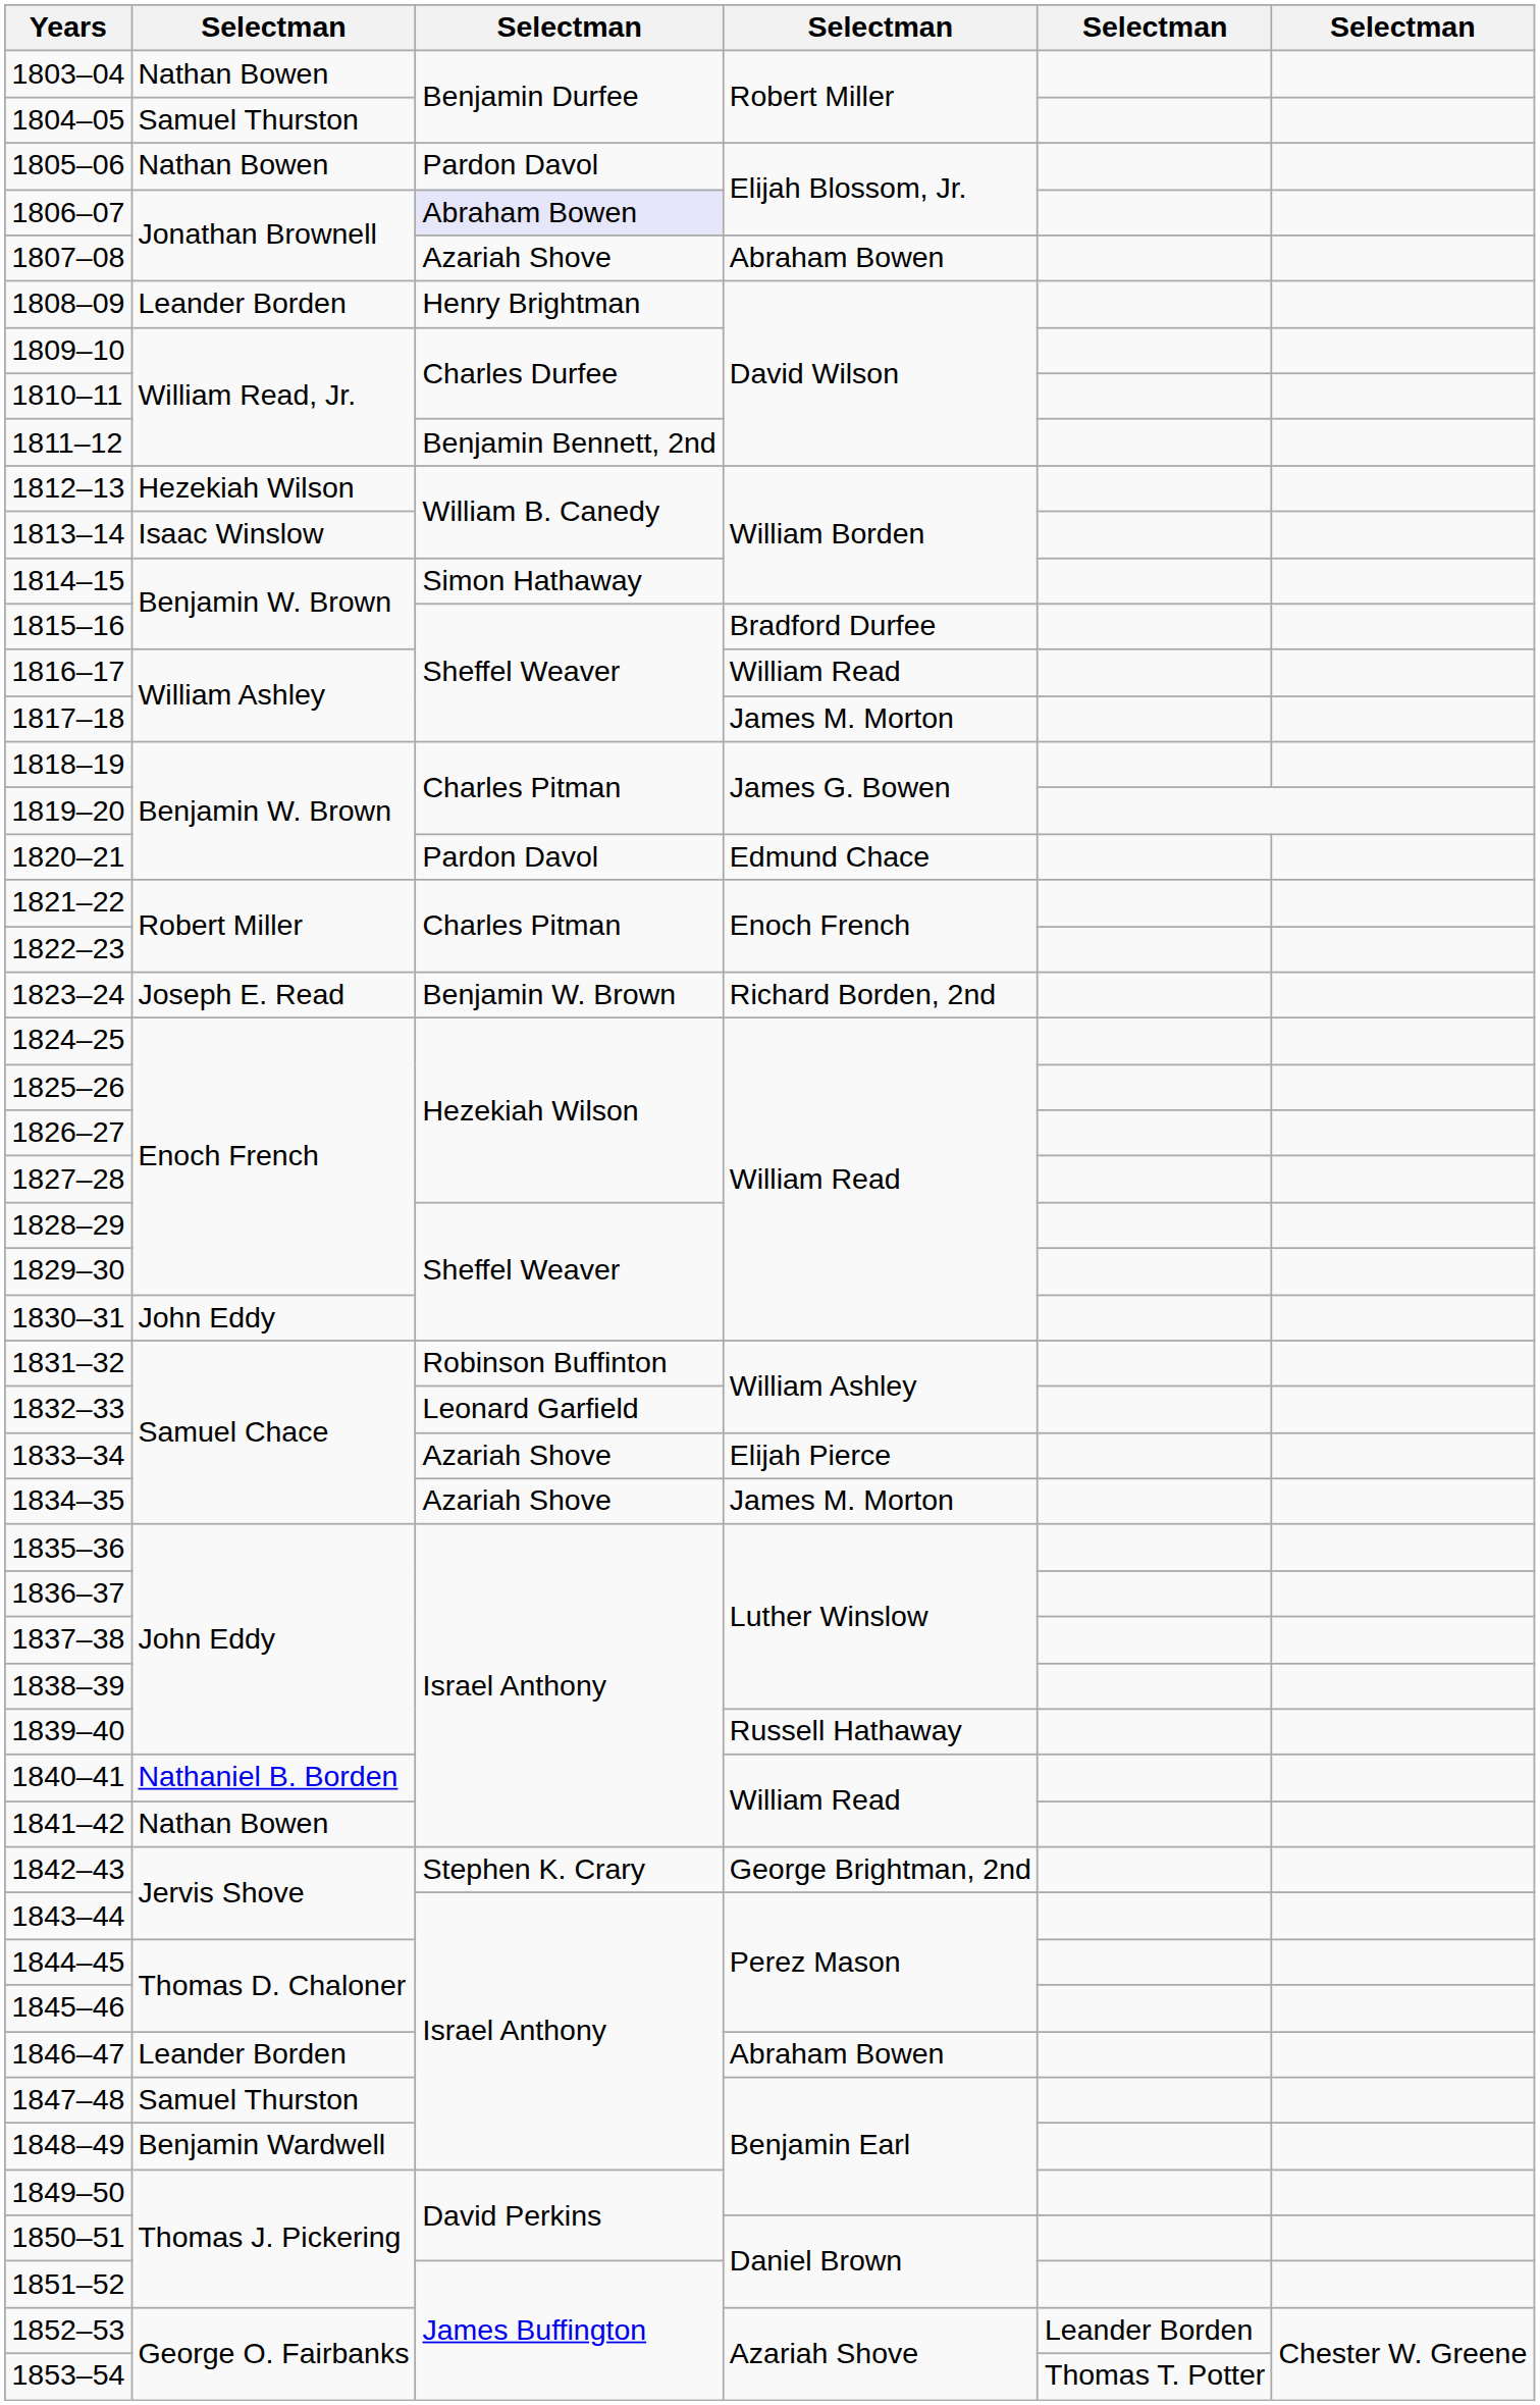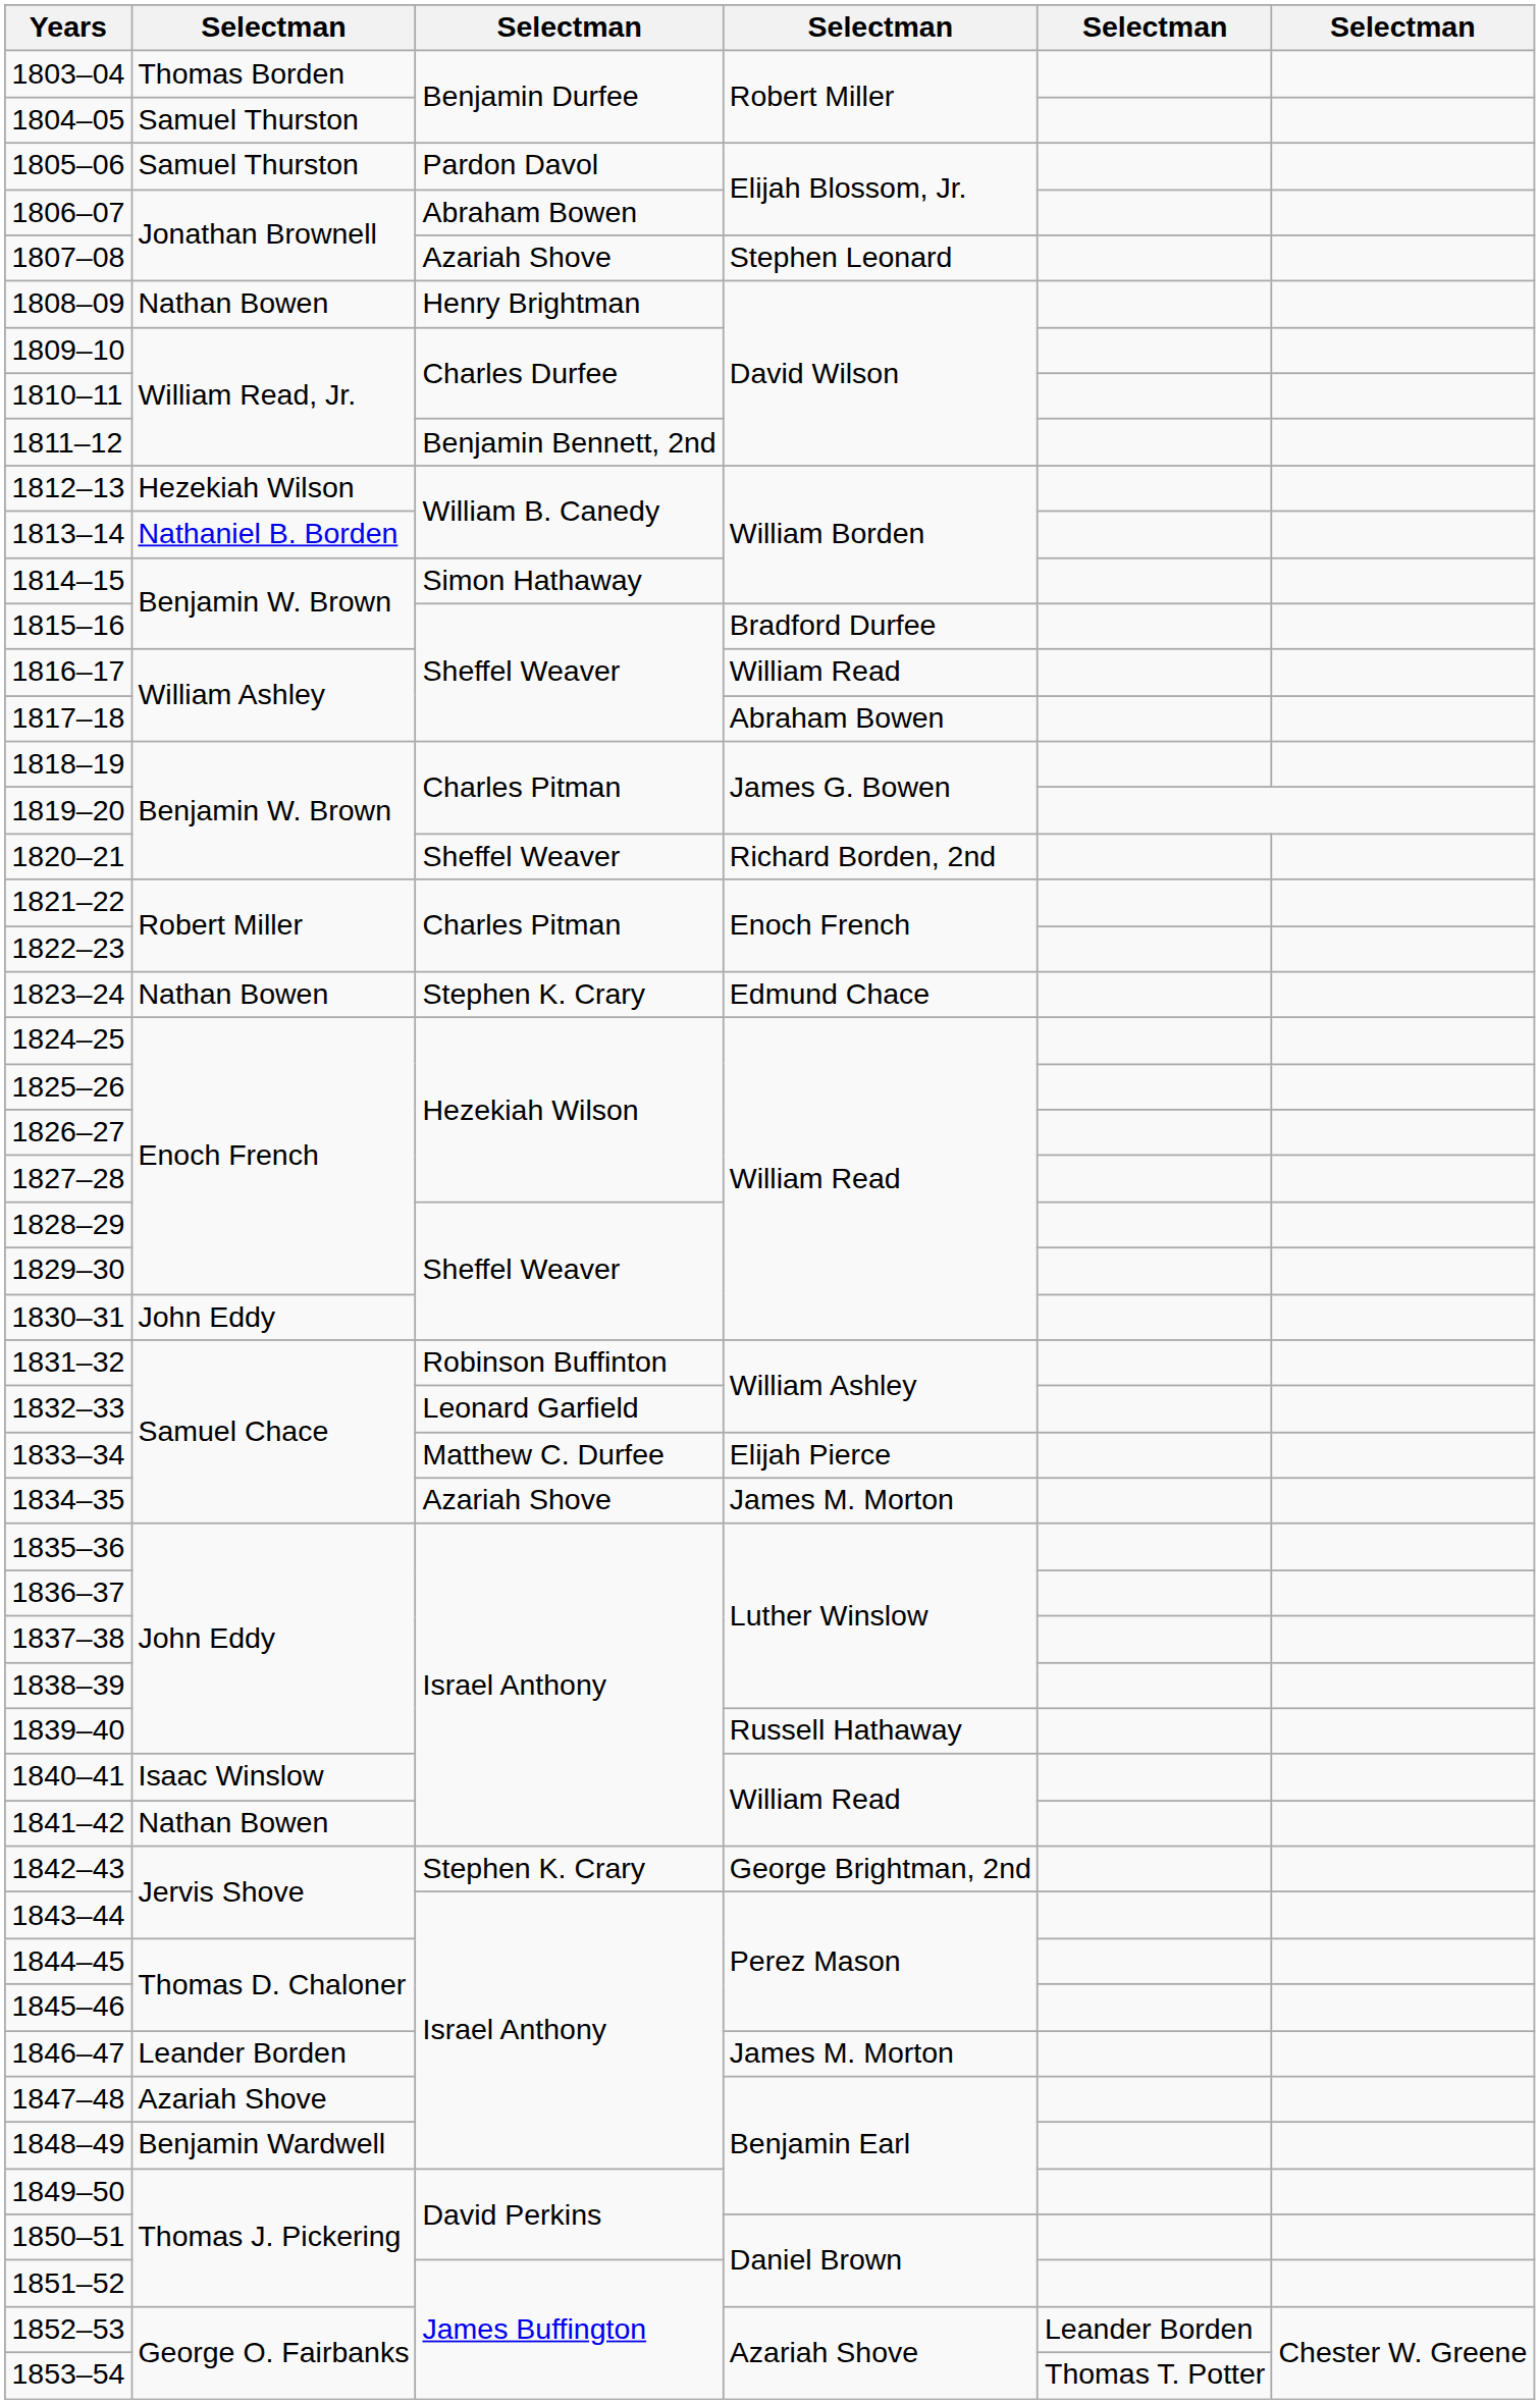1803–04 | column 2: Nathan Bowen -> Thomas Borden
1805–06 | column 2: Nathan Bowen -> Samuel Thurston
1806–07 | column 3: lavender background -> no background
1807–08 | column 4: Abraham Bowen -> Stephen Leonard
1808–09 | column 2: Leander Borden -> Nathan Bowen
1813–14 | column 2: Isaac Winslow -> Nathaniel B. Borden
1817–18 | column 4: James M. Morton -> Abraham Bowen
1820–21 | column 3: Pardon Davol -> Sheffel Weaver
1820–21 | column 4: Edmund Chace -> Richard Borden, 2nd
1823–24 | column 2: Joseph E. Read -> Nathan Bowen
1823–24 | column 3: Benjamin W. Brown -> Stephen K. Crary
1823–24 | column 4: Richard Borden, 2nd -> Edmund Chace
1833–34 | column 3: Azariah Shove -> Matthew C. Durfee
1840–41 | column 2: Nathaniel B. Borden -> Isaac Winslow
1846–47 | column 4: Abraham Bowen -> James M. Morton
1847–48 | column 2: Samuel Thurston -> Azariah Shove
